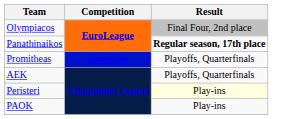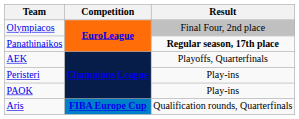- row: Promitheas | EuroCup | Playoffs, Quarterfinals
Peristeri | Result: lightyellow background -> no background
+ row: Aris | FIBA Europe Cup | Qualification rounds, Quarterfinals
